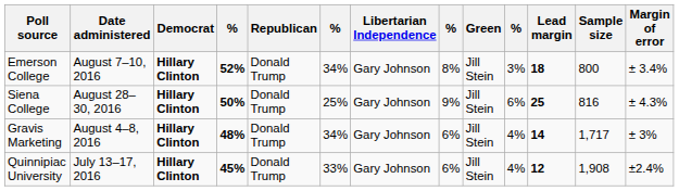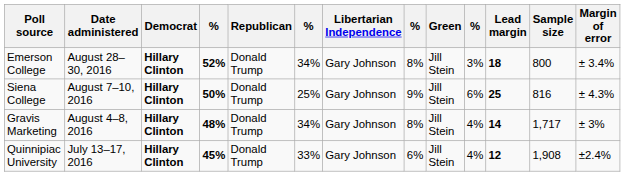Emerson College | Date administered: August 7–10, 2016 -> August 28–30, 2016
Siena College | Date administered: August 28–30, 2016 -> August 7–10, 2016
Gravis Marketing | column 8: 6% -> 8%
